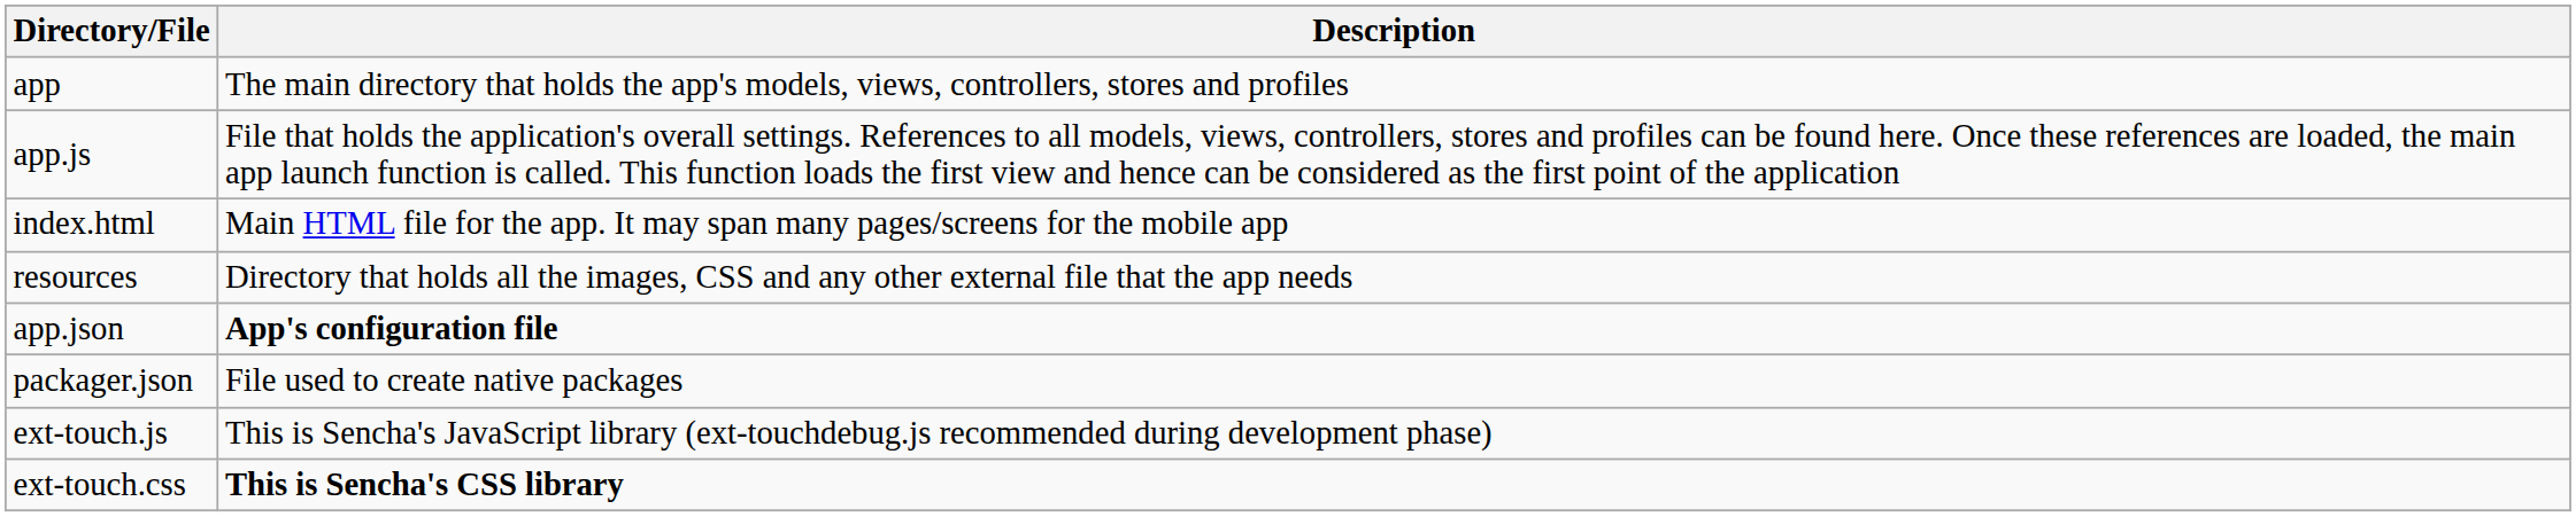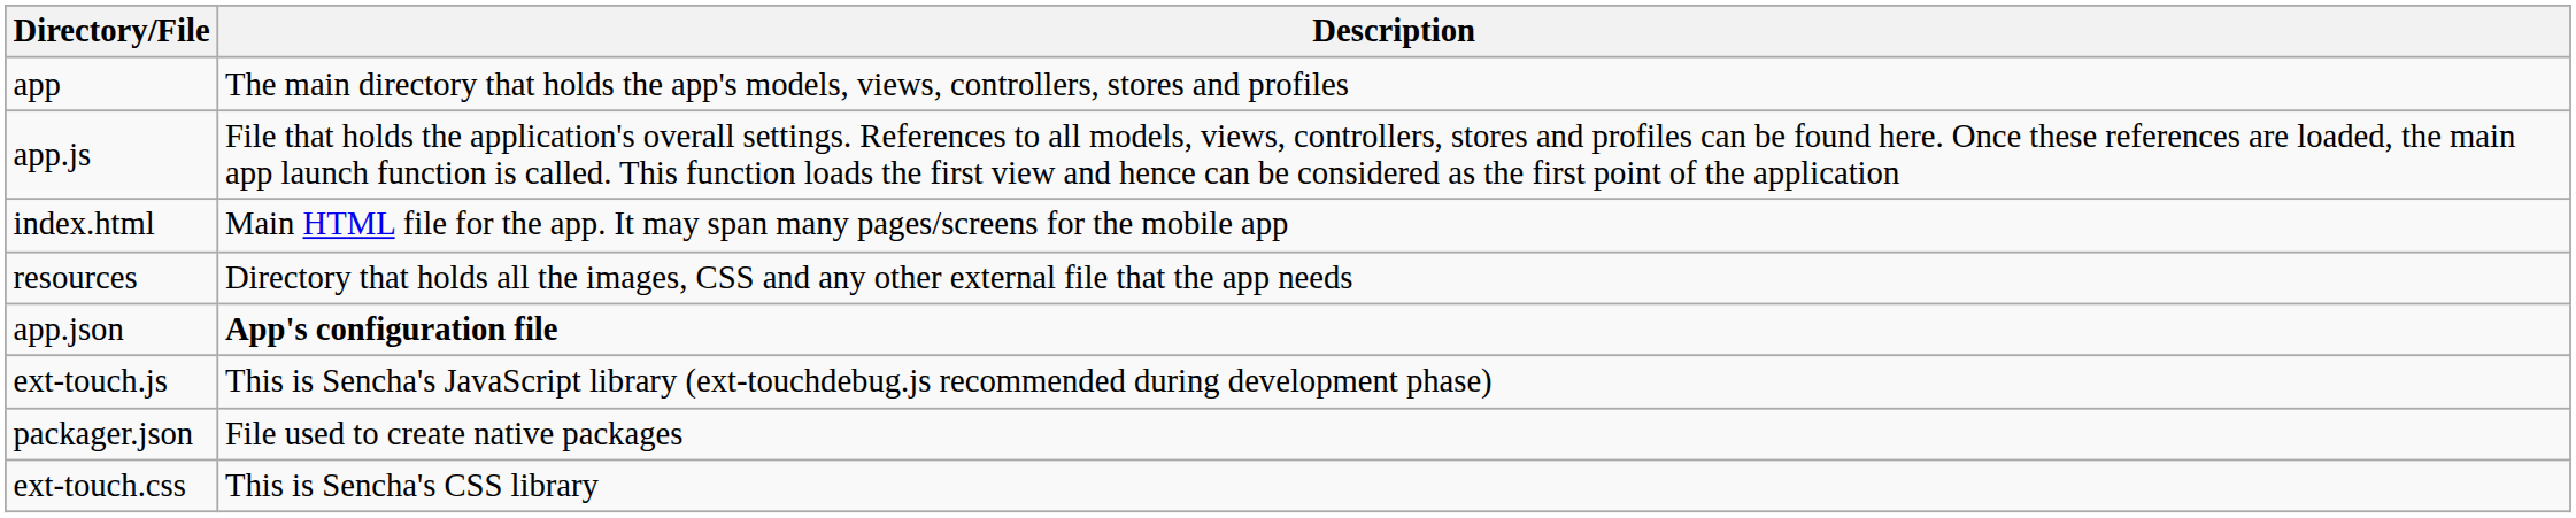rows swapped: packager.json <-> ext-touch.js
ext-touch.css | Description: bold -> normal
